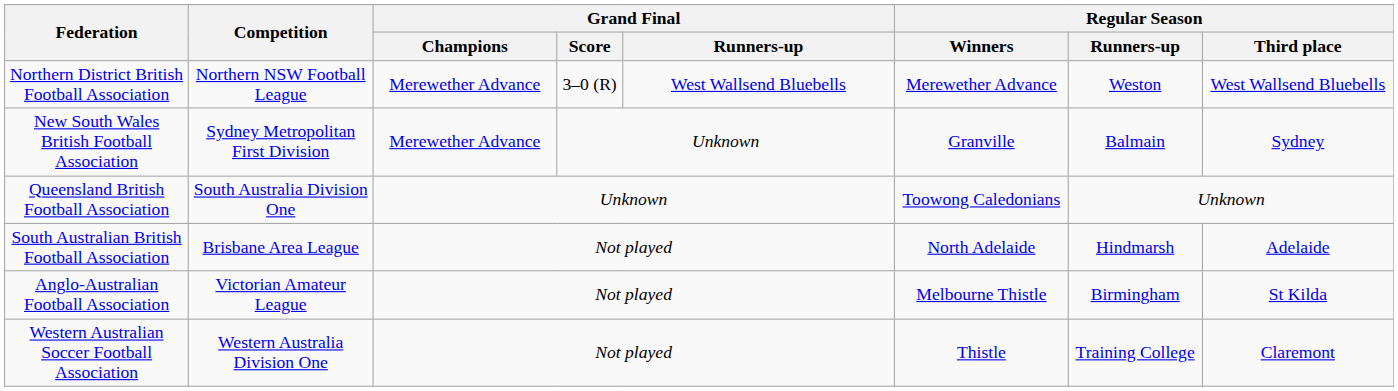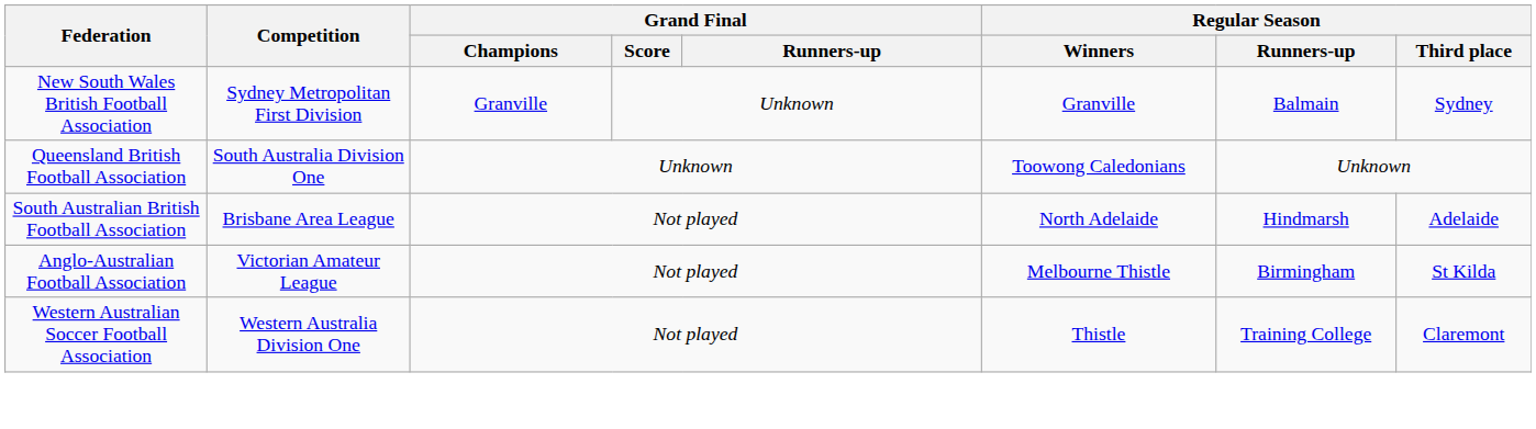- row: Northern District British Football Association | Northern NSW Football League | Merewether Advance | 3–0 (R) | West Wallsend Bluebells | Merewether Advance | Weston | West Wallsend Bluebells
New South Wales British Football Association | Grand Final / Champions: Merewether Advance -> Granville
